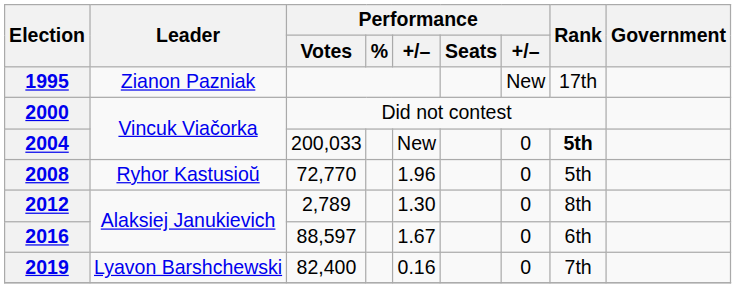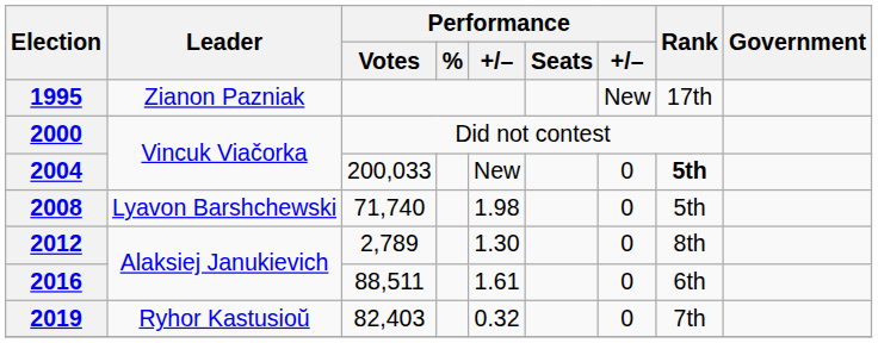2008 | Leader: Ryhor Kastusioŭ -> Lyavon Barshchewski
2008 | Performance / Votes: 72,770 -> 71,740
2008 | column 5: 1.96 -> 1.98
2016 | Performance / Votes: 88,597 -> 88,511
2016 | column 5: 1.67 -> 1.61
2019 | Leader: Lyavon Barshchewski -> Ryhor Kastusioŭ
2019 | Performance / Votes: 82,400 -> 82,403
2019 | column 5: 0.16 -> 0.32
